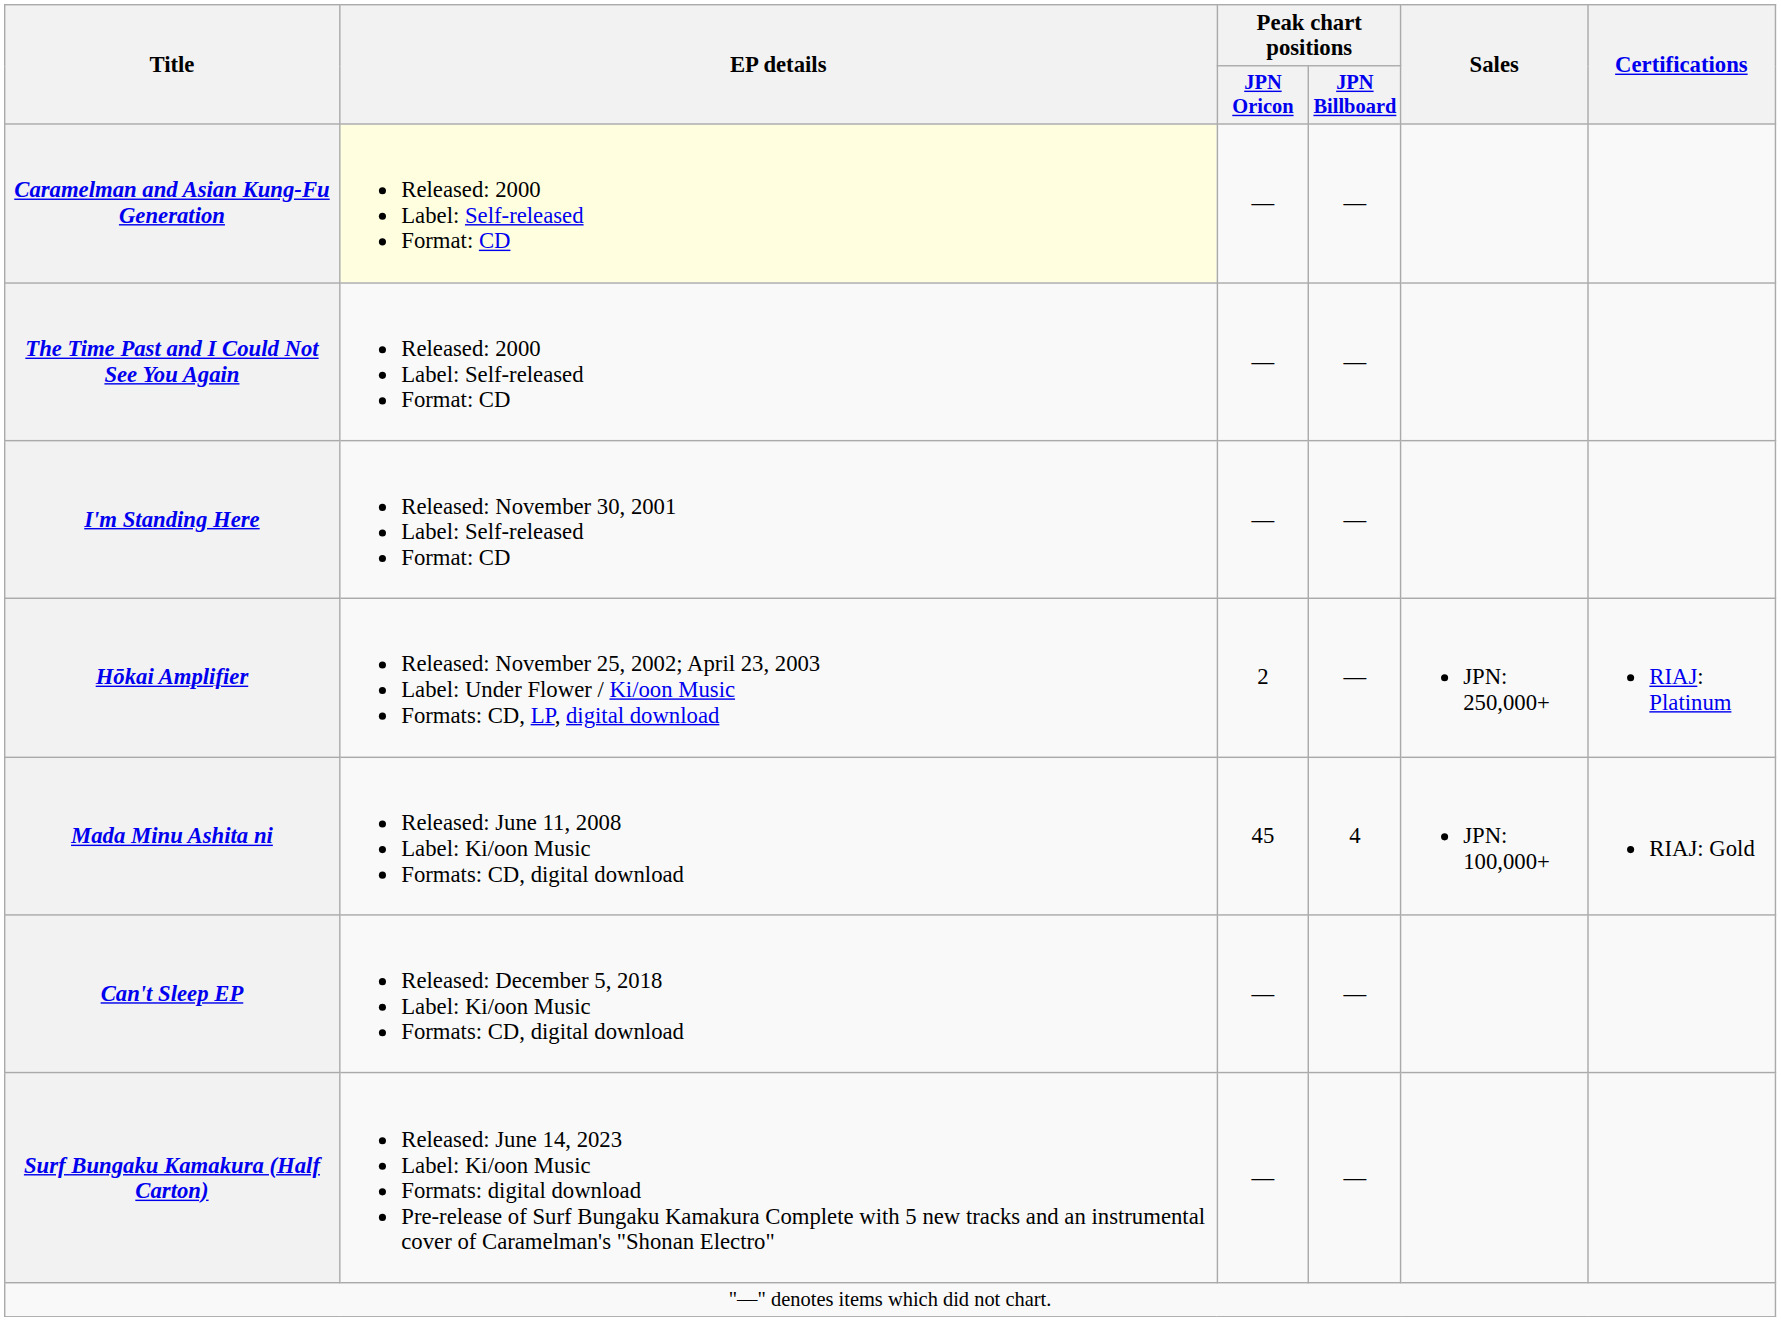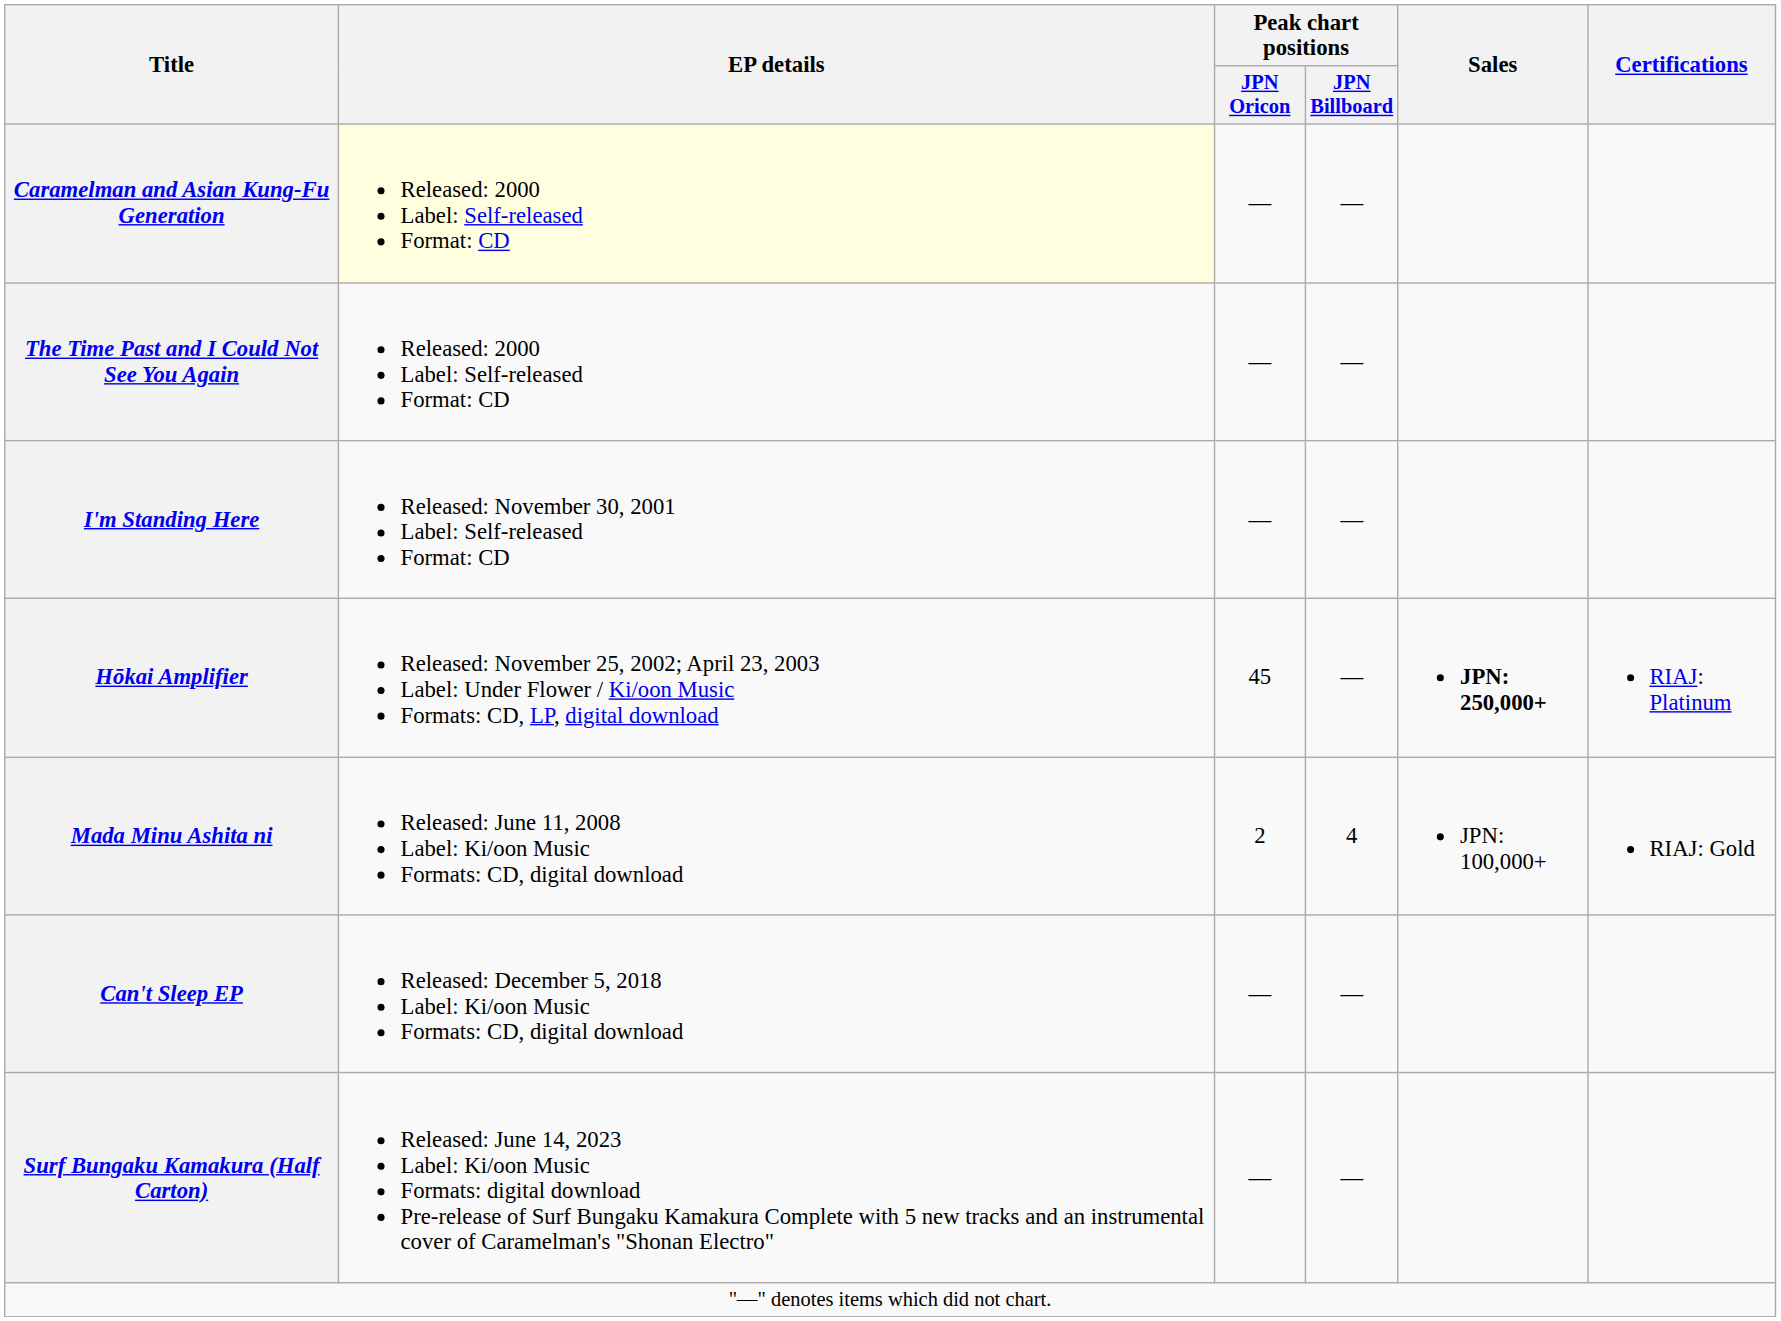Hōkai Amplifier | Peak chart positions / JPN Oricon: 2 -> 45
Hōkai Amplifier | Sales: normal -> bold
Mada Minu Ashita ni | Peak chart positions / JPN Oricon: 45 -> 2
